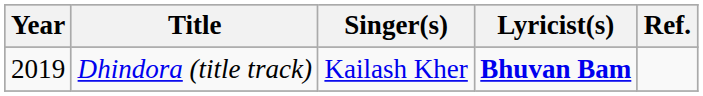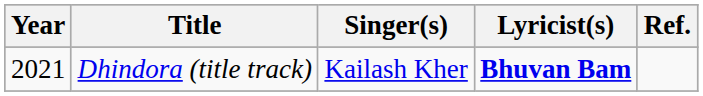Dhindora (title track) | Year: 2019 -> 2021
